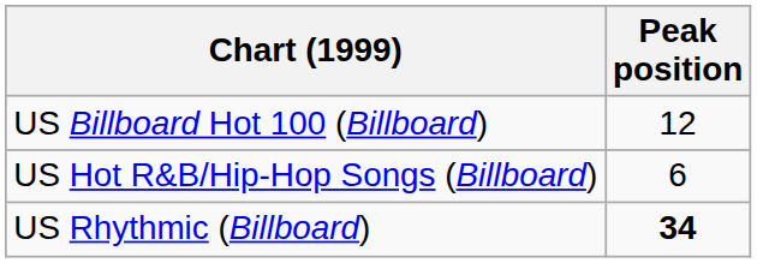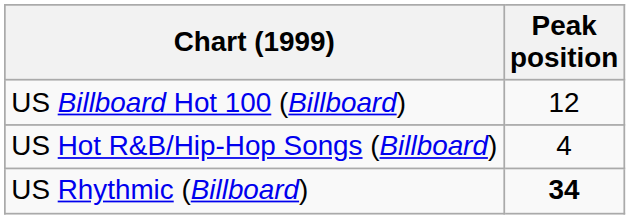US Hot R&B/Hip-Hop Songs (Billboard) | Peak position: 6 -> 4
